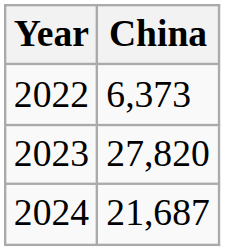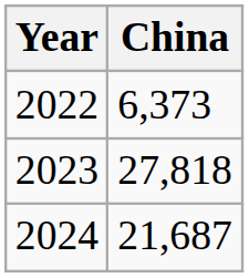2023 | China: 27,820 -> 27,818
